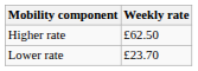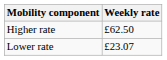Lower rate | Weekly rate: £23.70 -> £23.07
